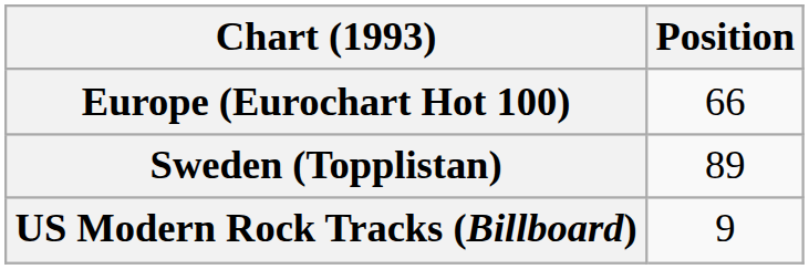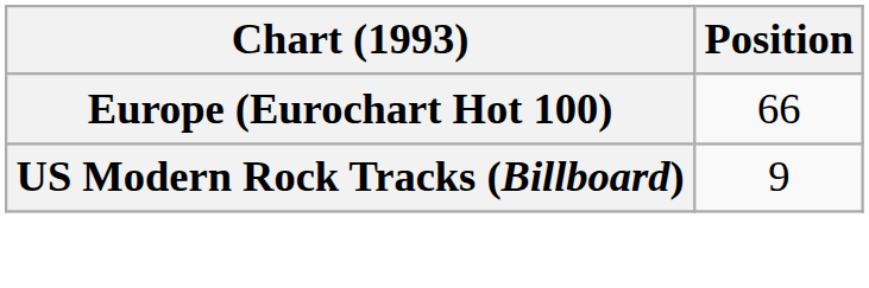- row: Sweden (Topplistan) | 89
